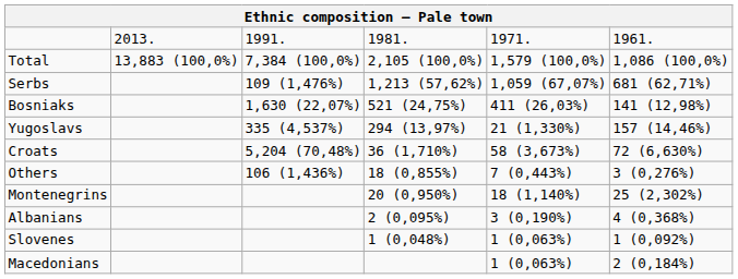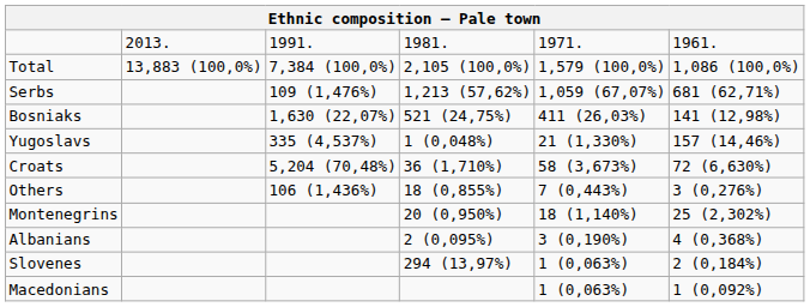Yugoslavs | column 4: 294 (13,97%) -> 1 (0,048%)
Slovenes | column 4: 1 (0,048%) -> 294 (13,97%)
Slovenes | column 6: 1 (0,092%) -> 2 (0,184%)
Macedonians | column 6: 2 (0,184%) -> 1 (0,092%)
